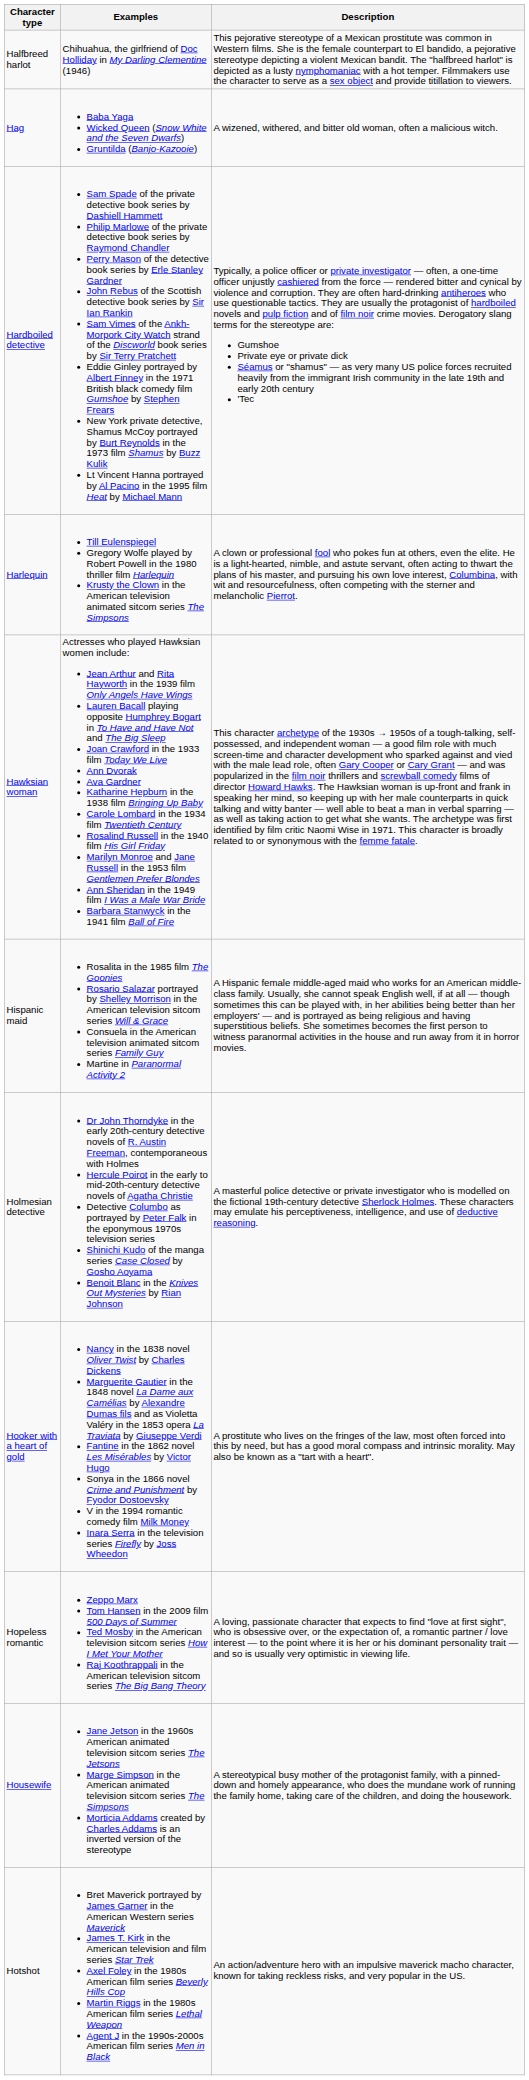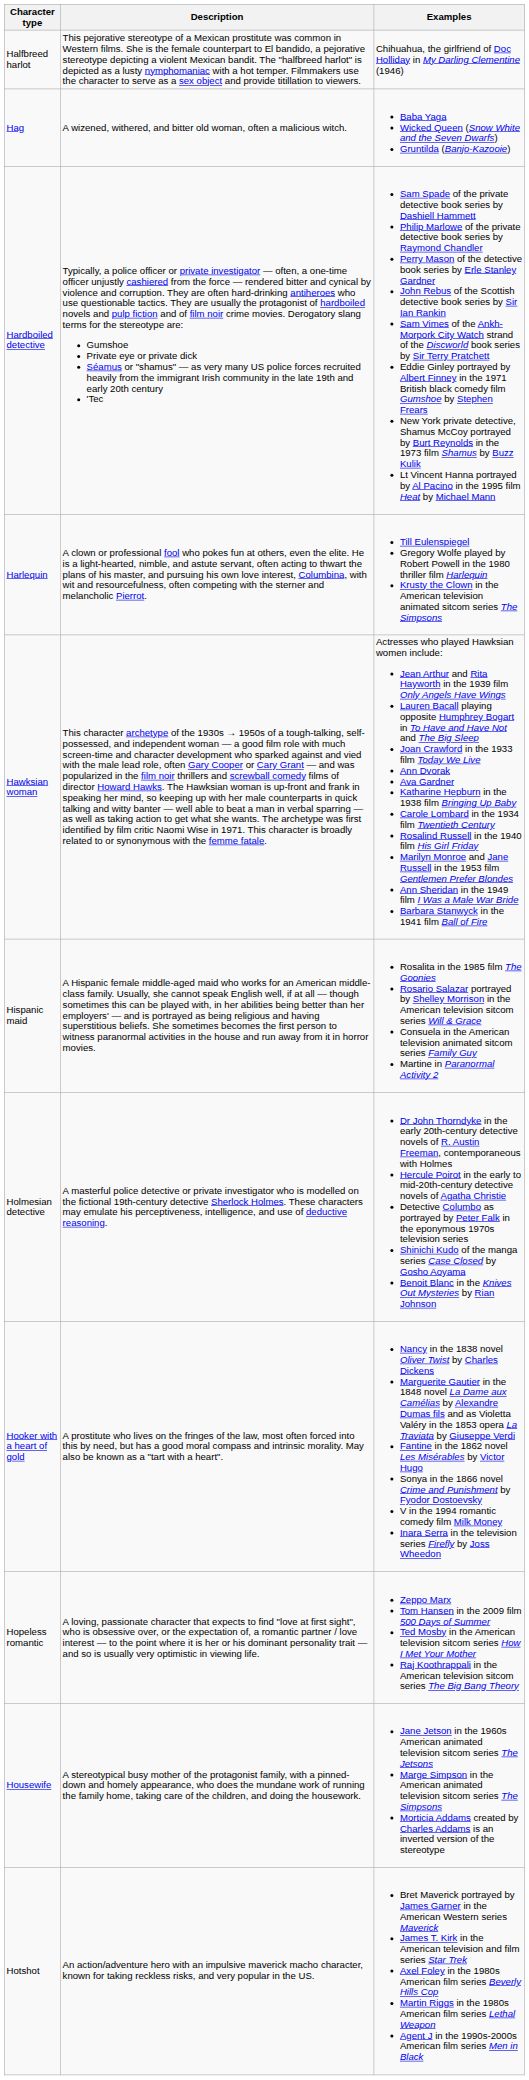columns swapped: Description <-> Examples
